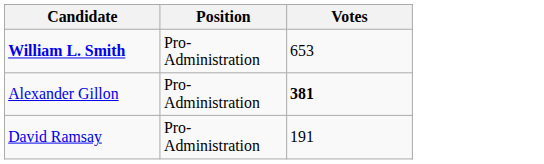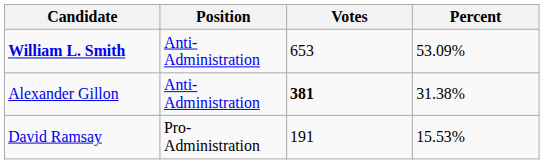+ column: Percent | 53.09% | 31.38% | 15.53%
William L. Smith | Position: Pro-Administration -> Anti-Administration
Alexander Gillon | Position: Pro-Administration -> Anti-Administration
